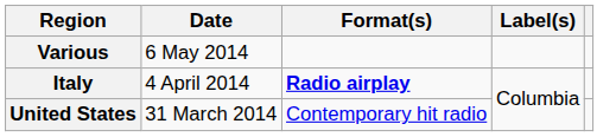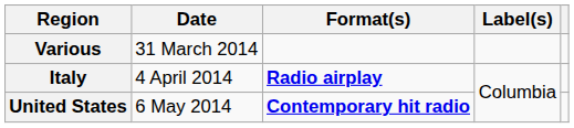Various | Date: 6 May 2014 -> 31 March 2014
United States | Date: 31 March 2014 -> 6 May 2014
United States | Format(s): normal -> bold
